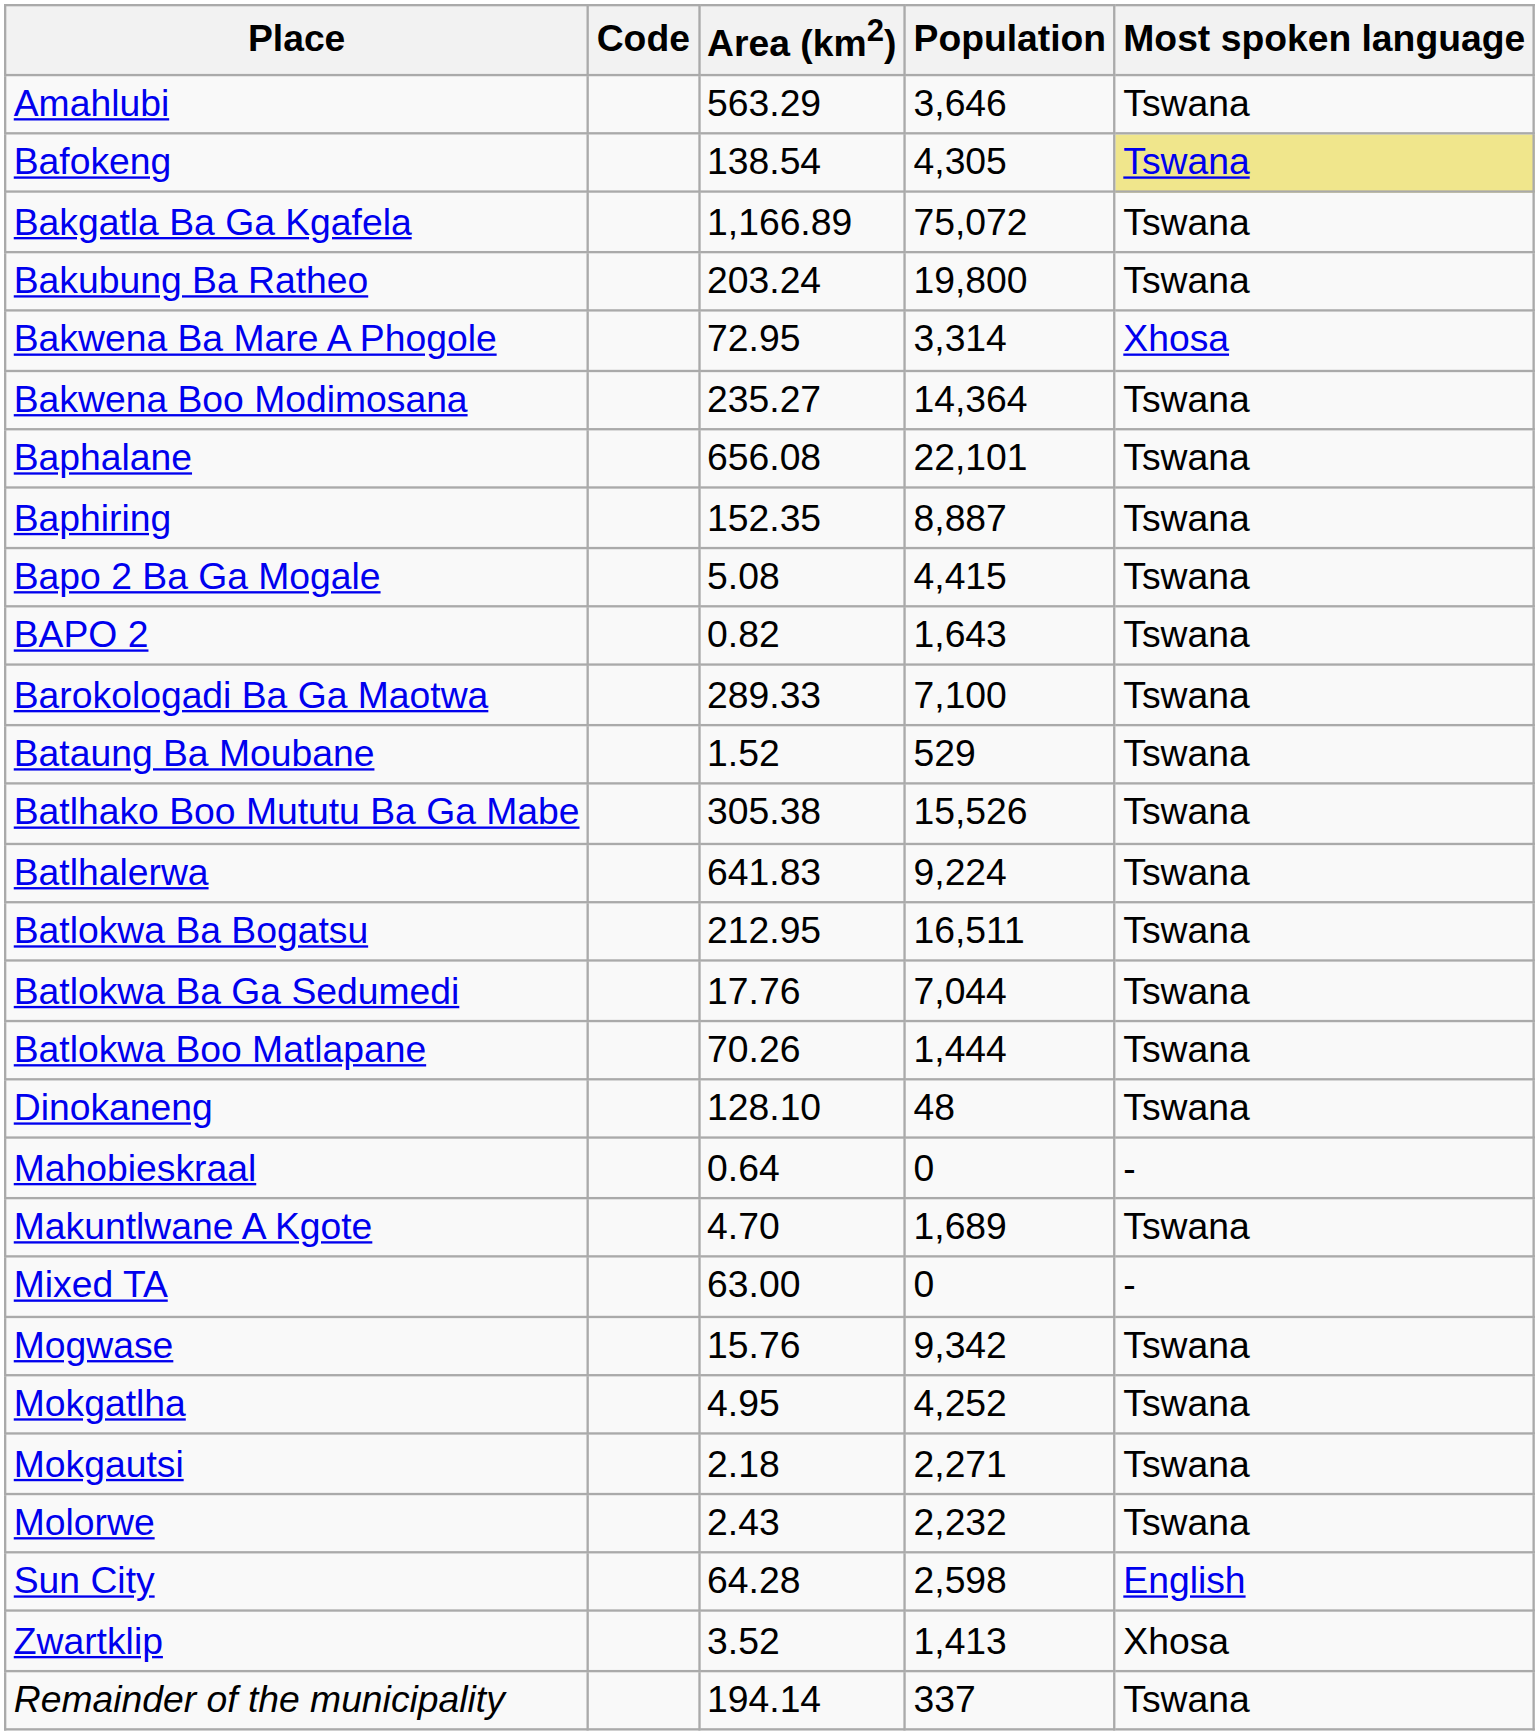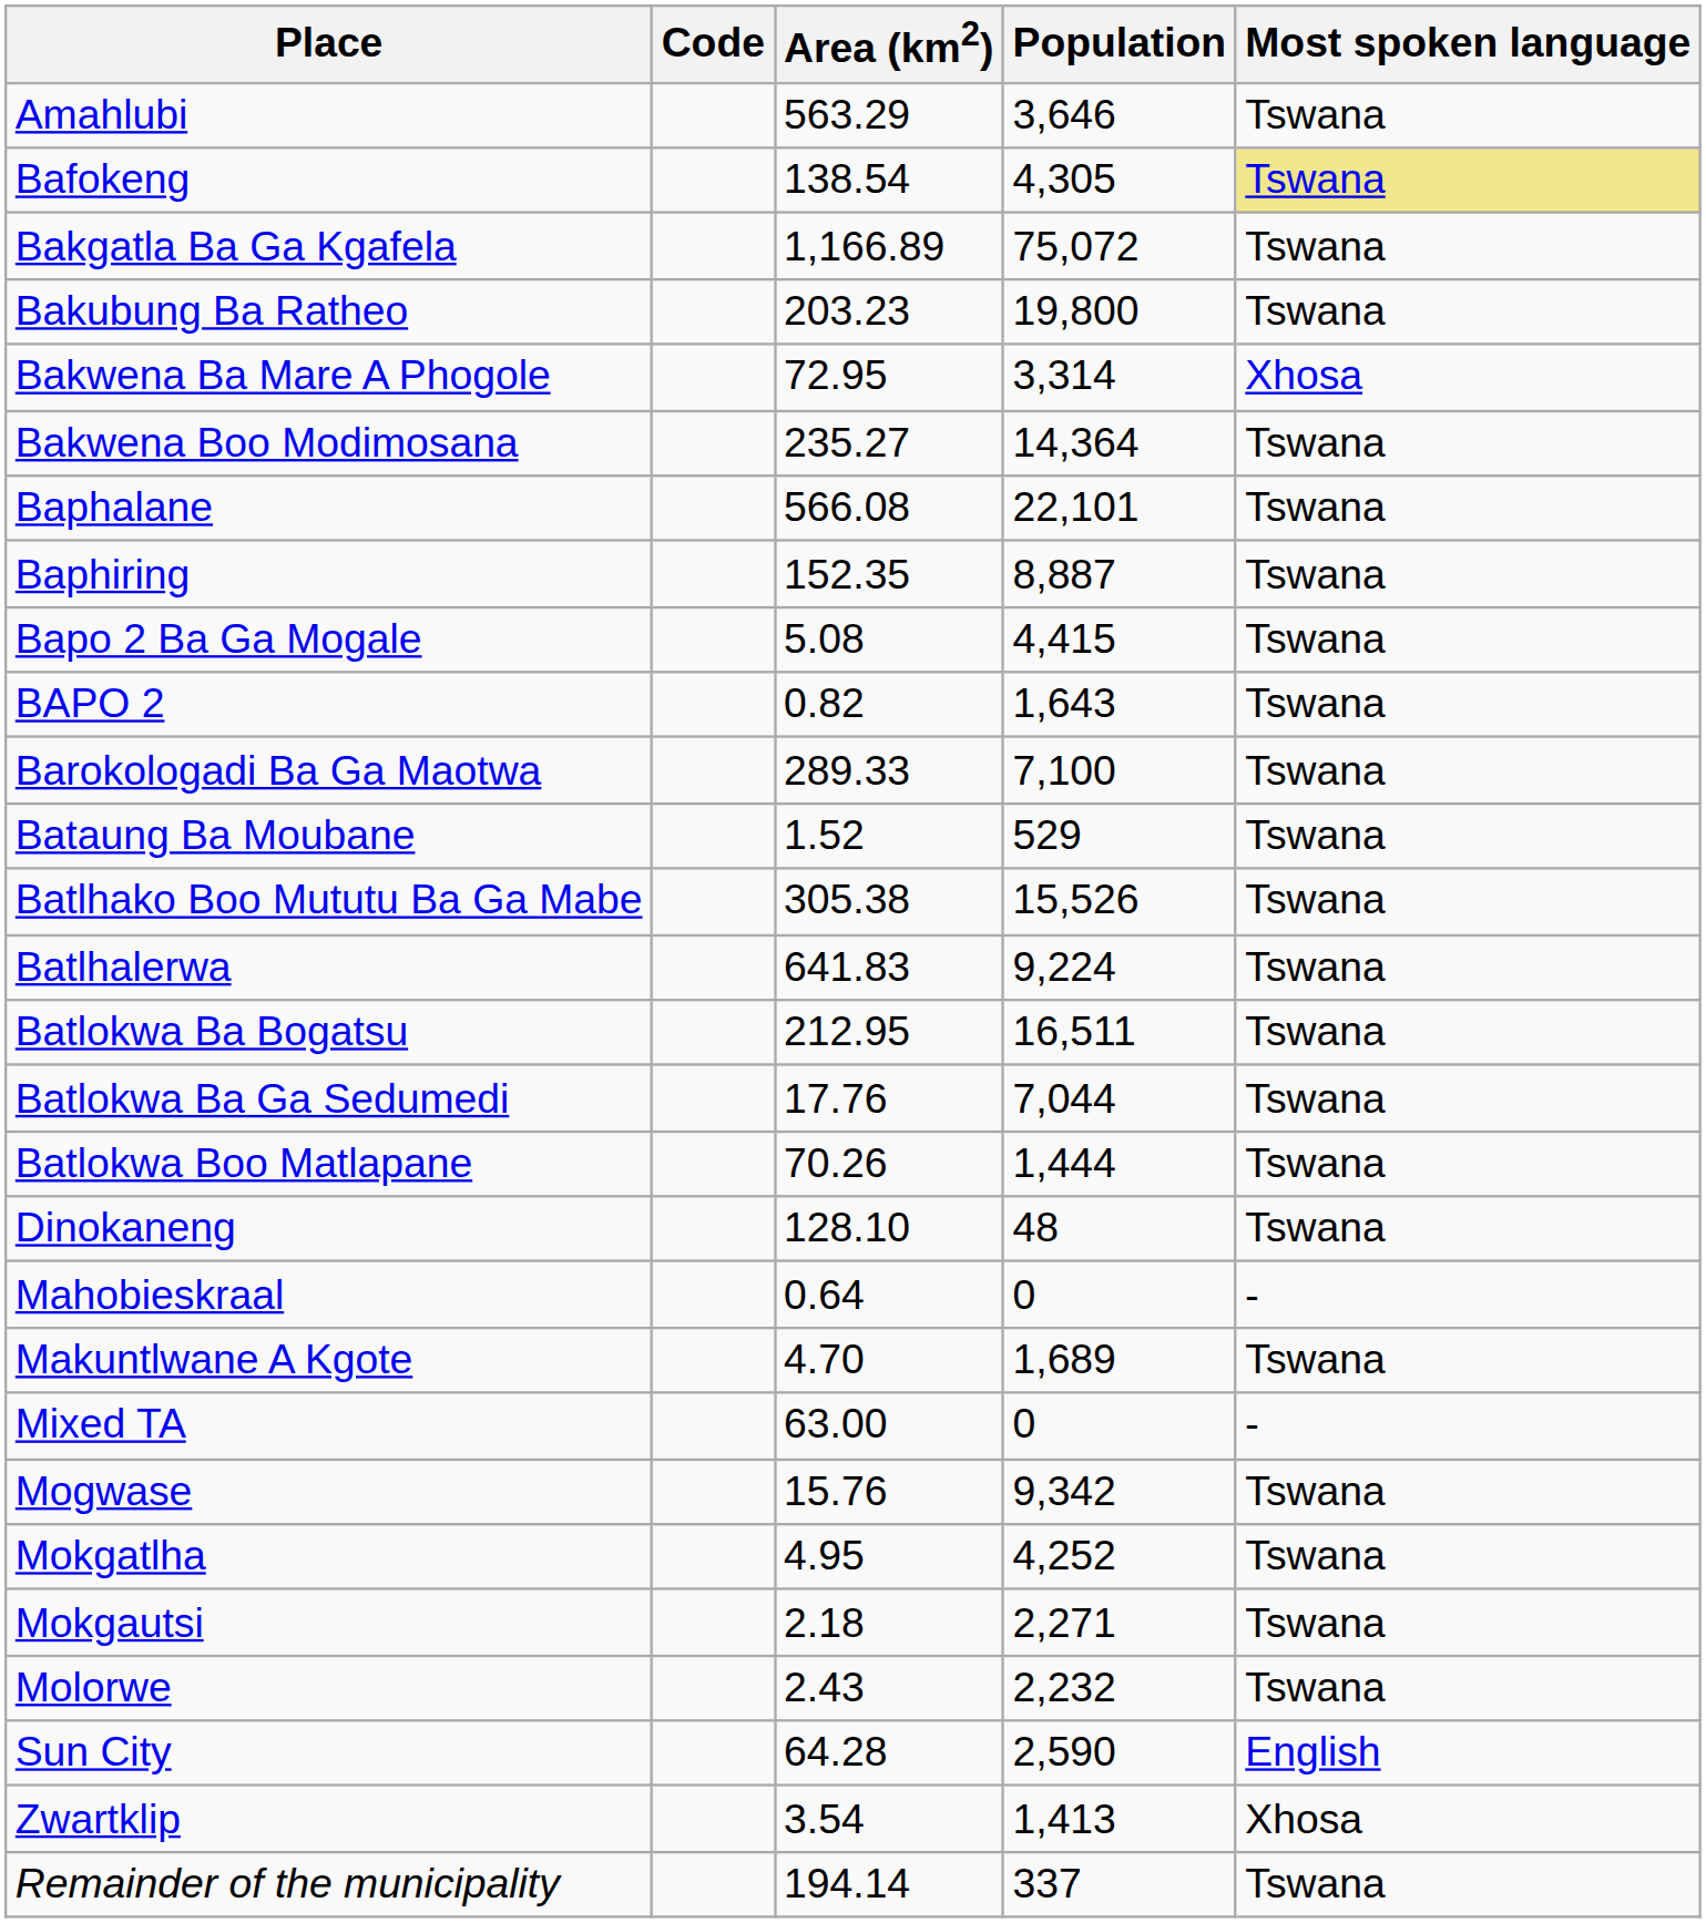Bakubung Ba Ratheo | Area (km2): 203.24 -> 203.23
Baphalane | Area (km2): 656.08 -> 566.08
Sun City | Population: 2,598 -> 2,590
Zwartklip | Area (km2): 3.52 -> 3.54
